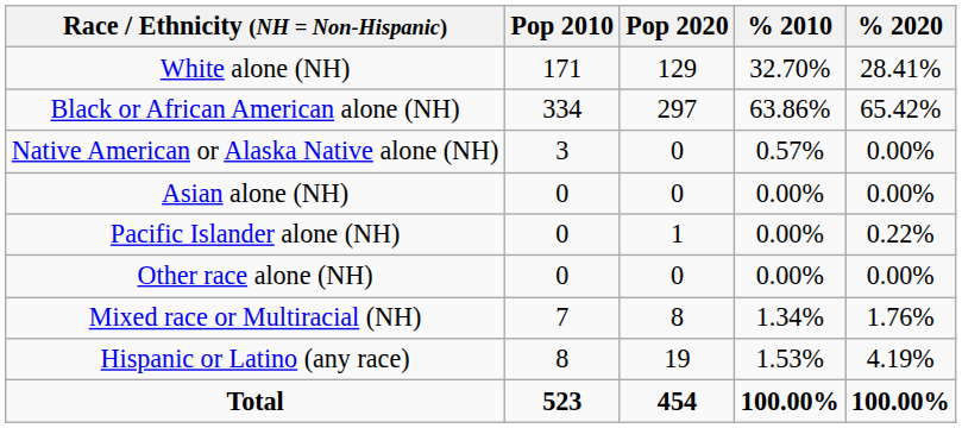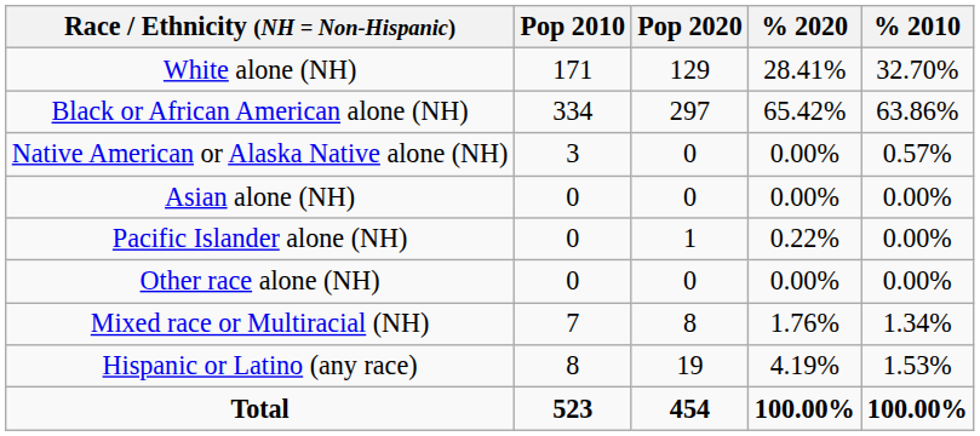columns swapped: % 2010 <-> % 2020
